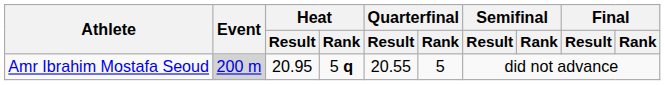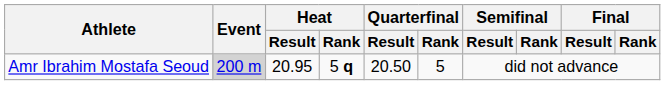Amr Ibrahim Mostafa Seoud | Quarterfinal / Result: 20.55 -> 20.50
